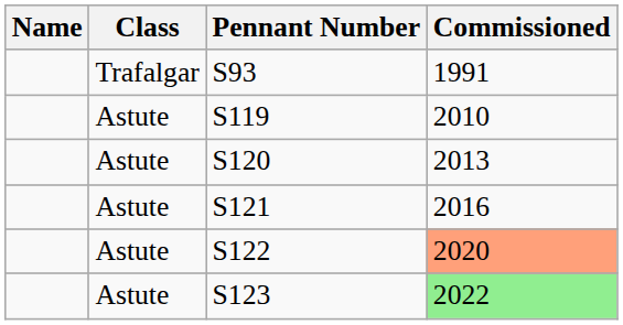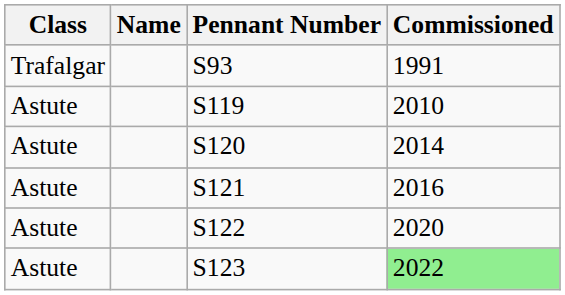columns swapped: Name <-> Class
S120 | Commissioned: 2013 -> 2014
S122 | Commissioned: lightsalmon background -> no background
